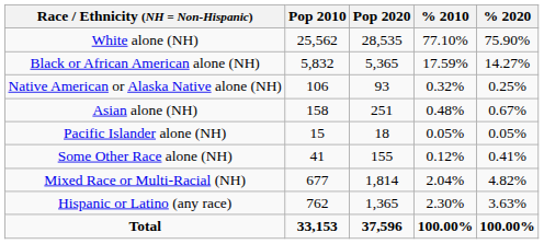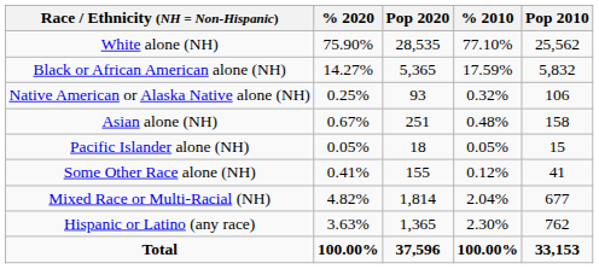columns swapped: Pop 2010 <-> % 2020
